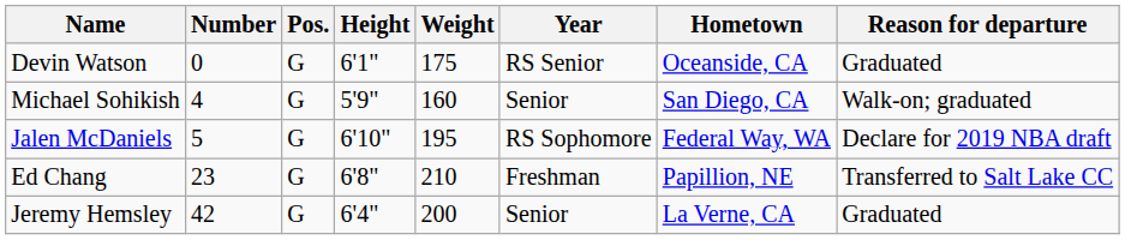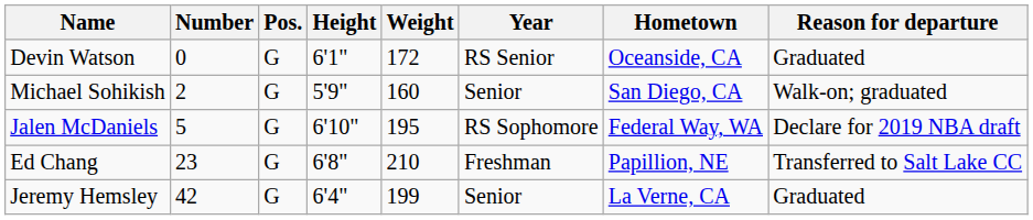Devin Watson | Weight: 175 -> 172
Michael Sohikish | Number: 4 -> 2
Jeremy Hemsley | Weight: 200 -> 199
